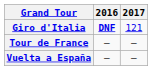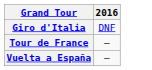- column: 2017 | 121 | — | —
Giro d'Italia | 2016: bold -> normal
